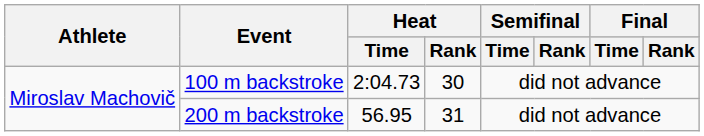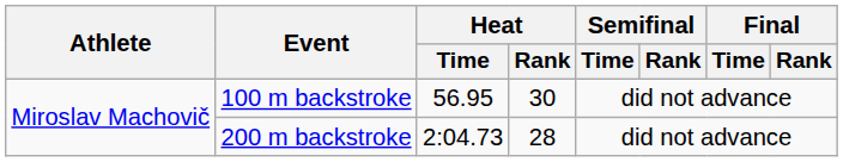100 m backstroke | Heat / Time: 2:04.73 -> 56.95
200 m backstroke | Heat / Time: 56.95 -> 2:04.73
200 m backstroke | Heat / Rank: 31 -> 28
